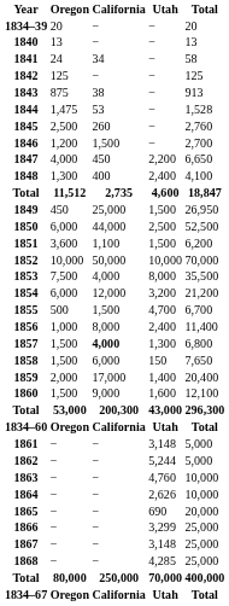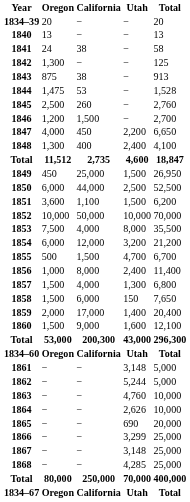1841 | California: 34 -> 38
1842 | Oregon: 125 -> 1,300
1857 | California: bold -> normal
